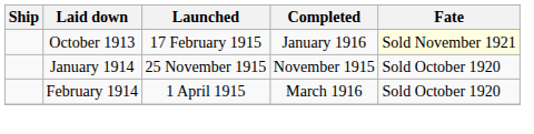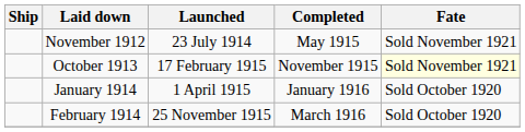+ row: November 1912 | 23 July 1914 | May 1915 | Sold November 1921
October 1913 | Completed: January 1916 -> November 1915
January 1914 | Launched: 25 November 1915 -> 1 April 1915
January 1914 | Completed: November 1915 -> January 1916
February 1914 | Launched: 1 April 1915 -> 25 November 1915
